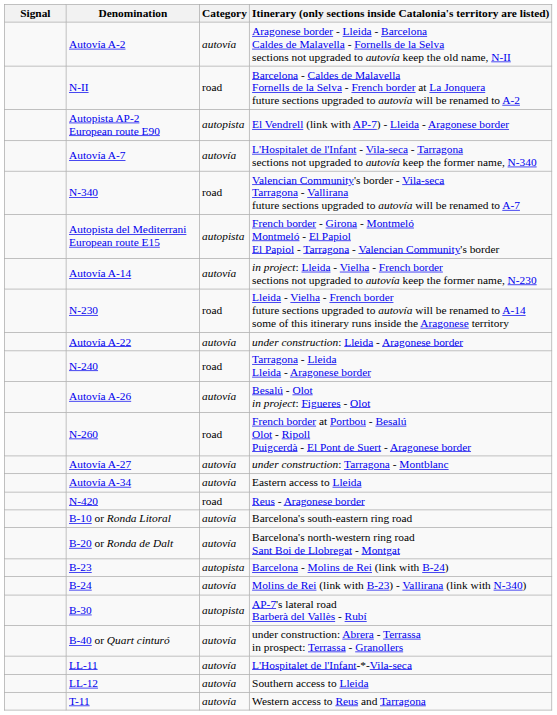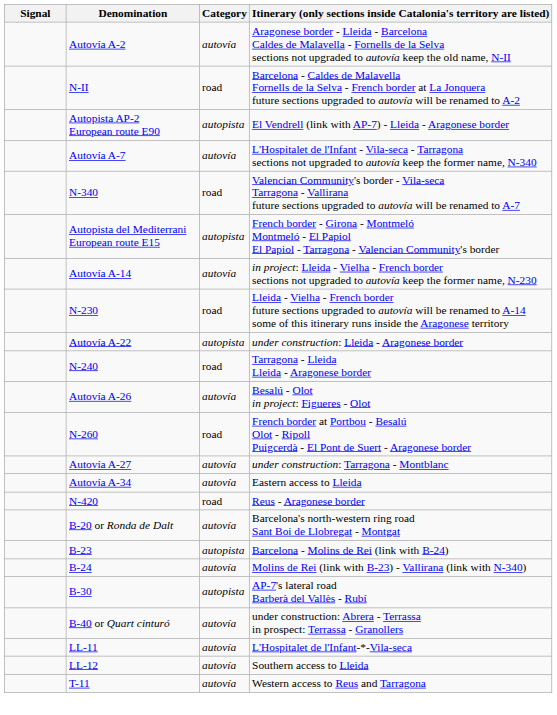Autovía A-22 | Category: autovía -> autopista
- row: B-10 or Ronda Litoral | autovía | Barcelona's south-eastern ring road
